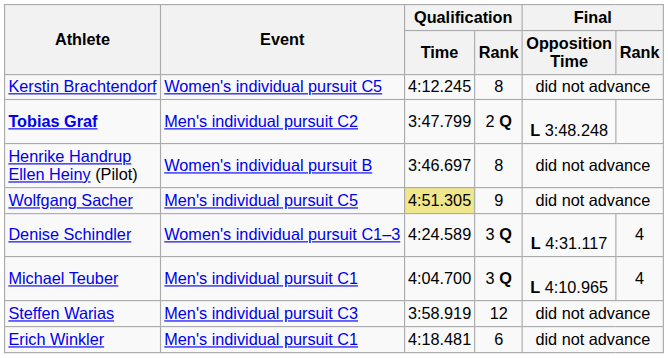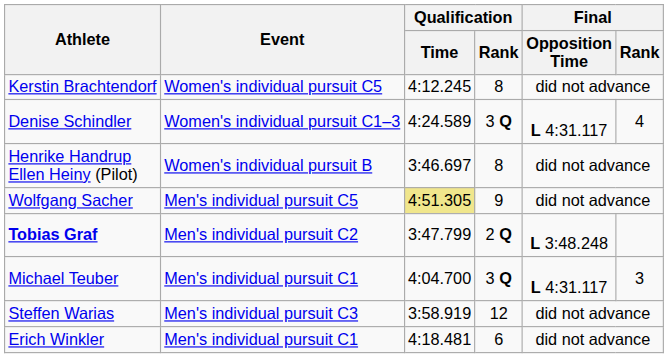rows swapped: Tobias Graf <-> Denise Schindler
Michael Teuber | Final / Opposition Time: L 4:10.965 -> L 4:31.117
Michael Teuber | Final / Rank: 4 -> 3
